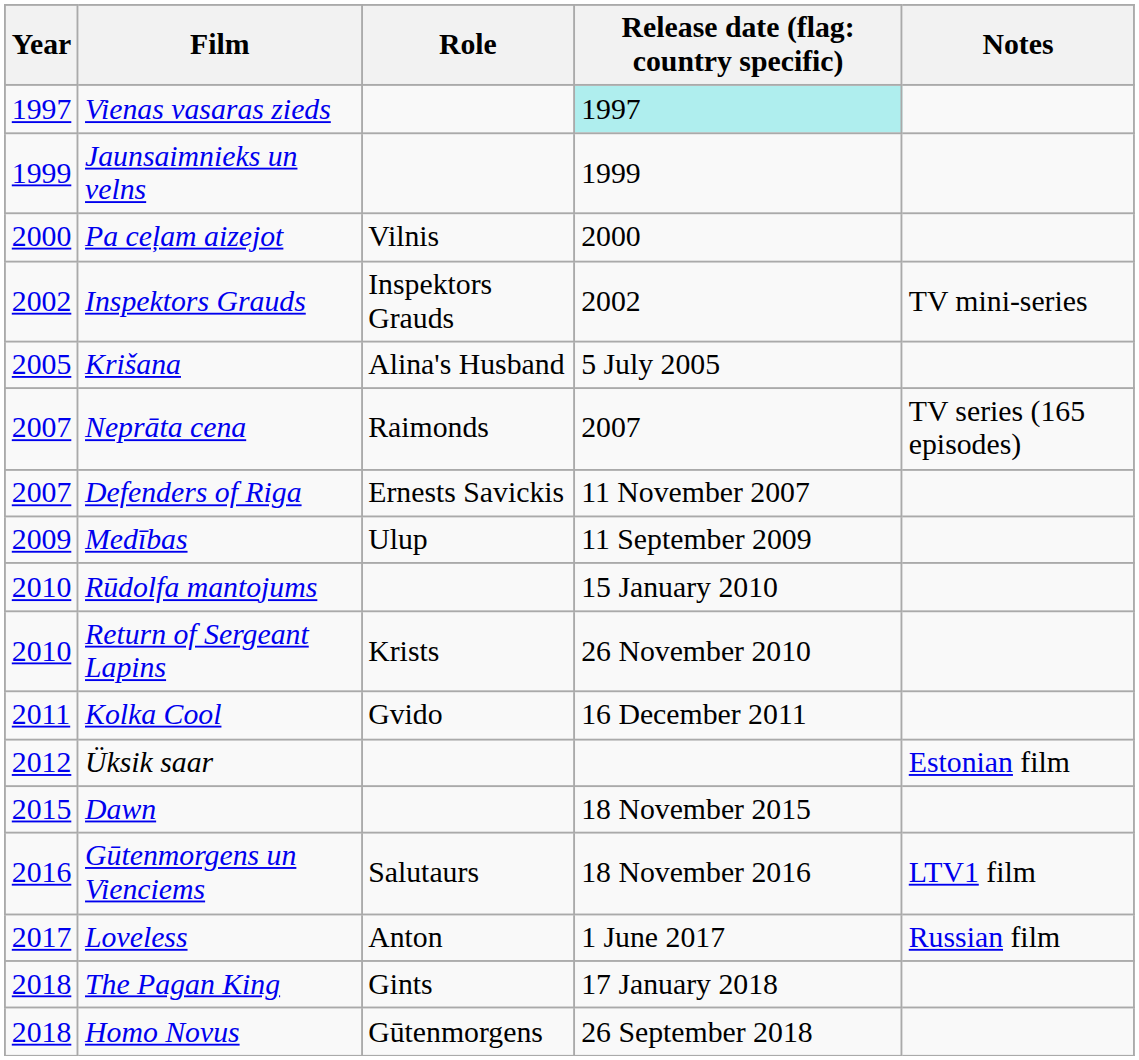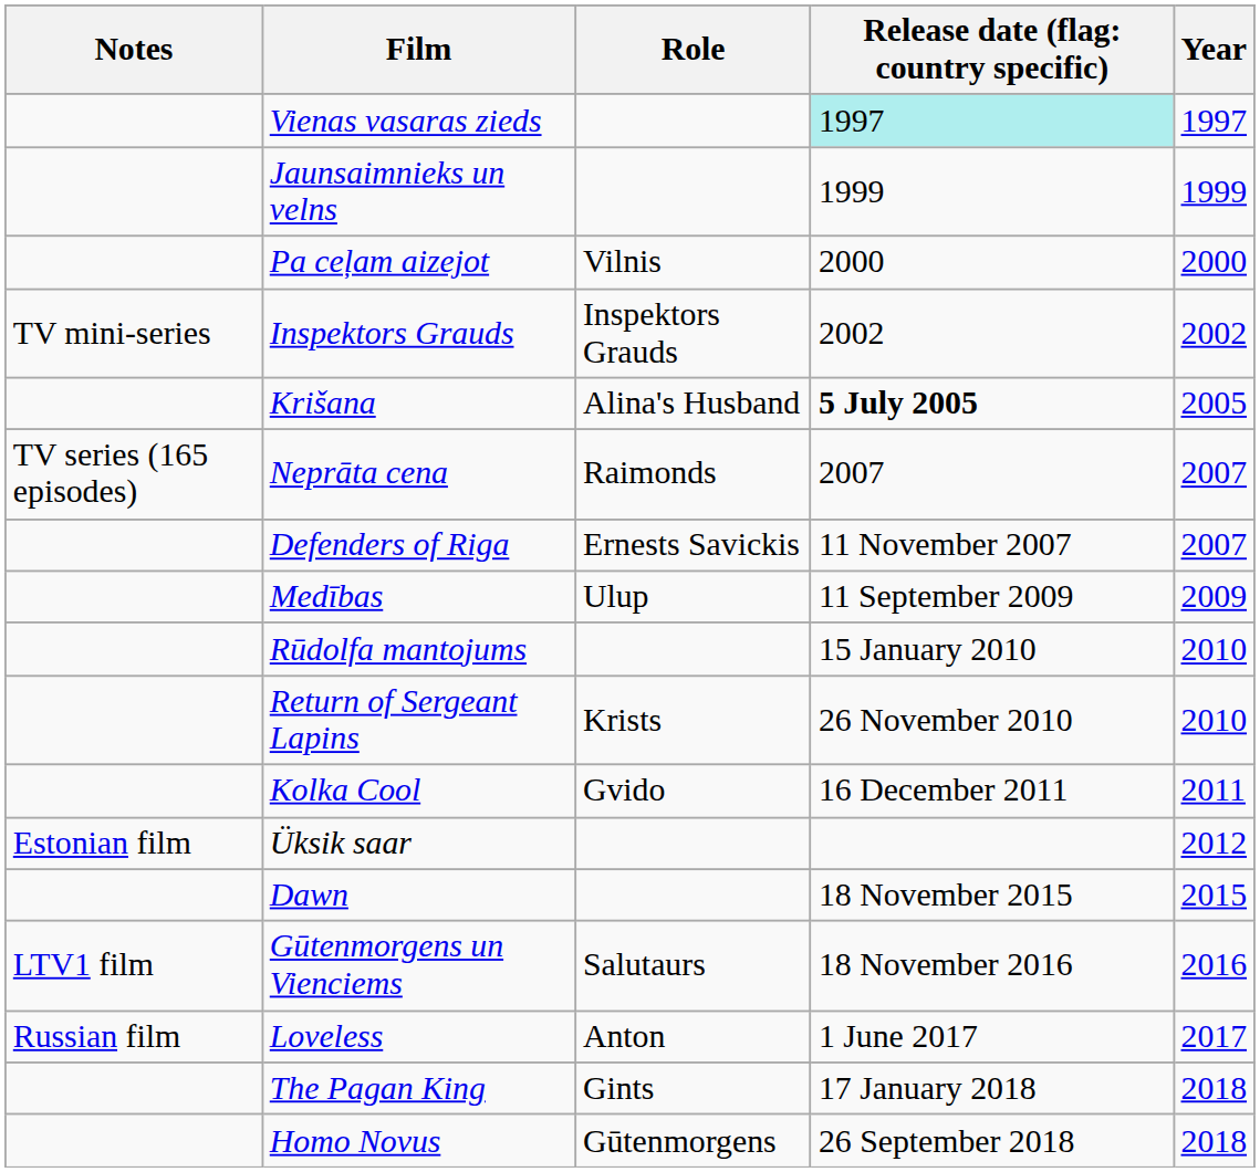columns swapped: Year <-> Notes
Krišana | column 4: normal -> bold
